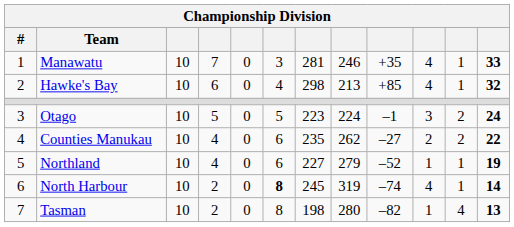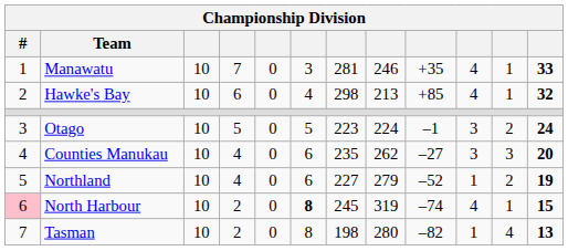Counties Manukau | column 10: 2 -> 3
Counties Manukau | column 11: 2 -> 3
Counties Manukau | column 12: 22 -> 20
Northland | column 11: 1 -> 2
North Harbour | #: no background -> pink background
North Harbour | column 12: 14 -> 15
